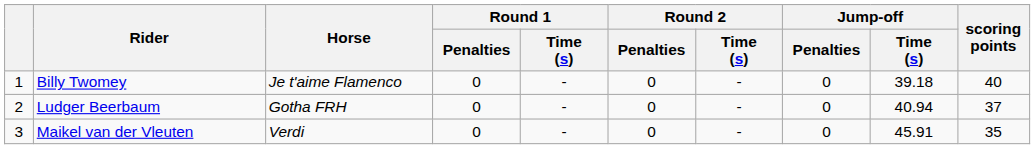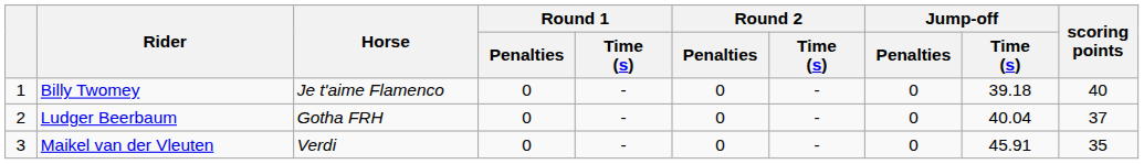Ludger Beerbaum | Jump-off / Time (s): 40.94 -> 40.04
